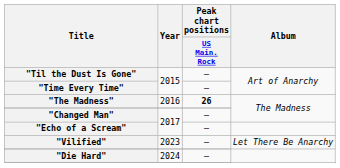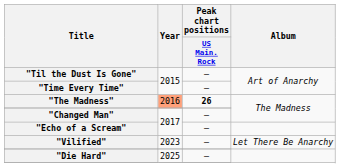"The Madness" | Year: no background -> lightsalmon background
"Die Hard" | Year: 2024 -> 2025
